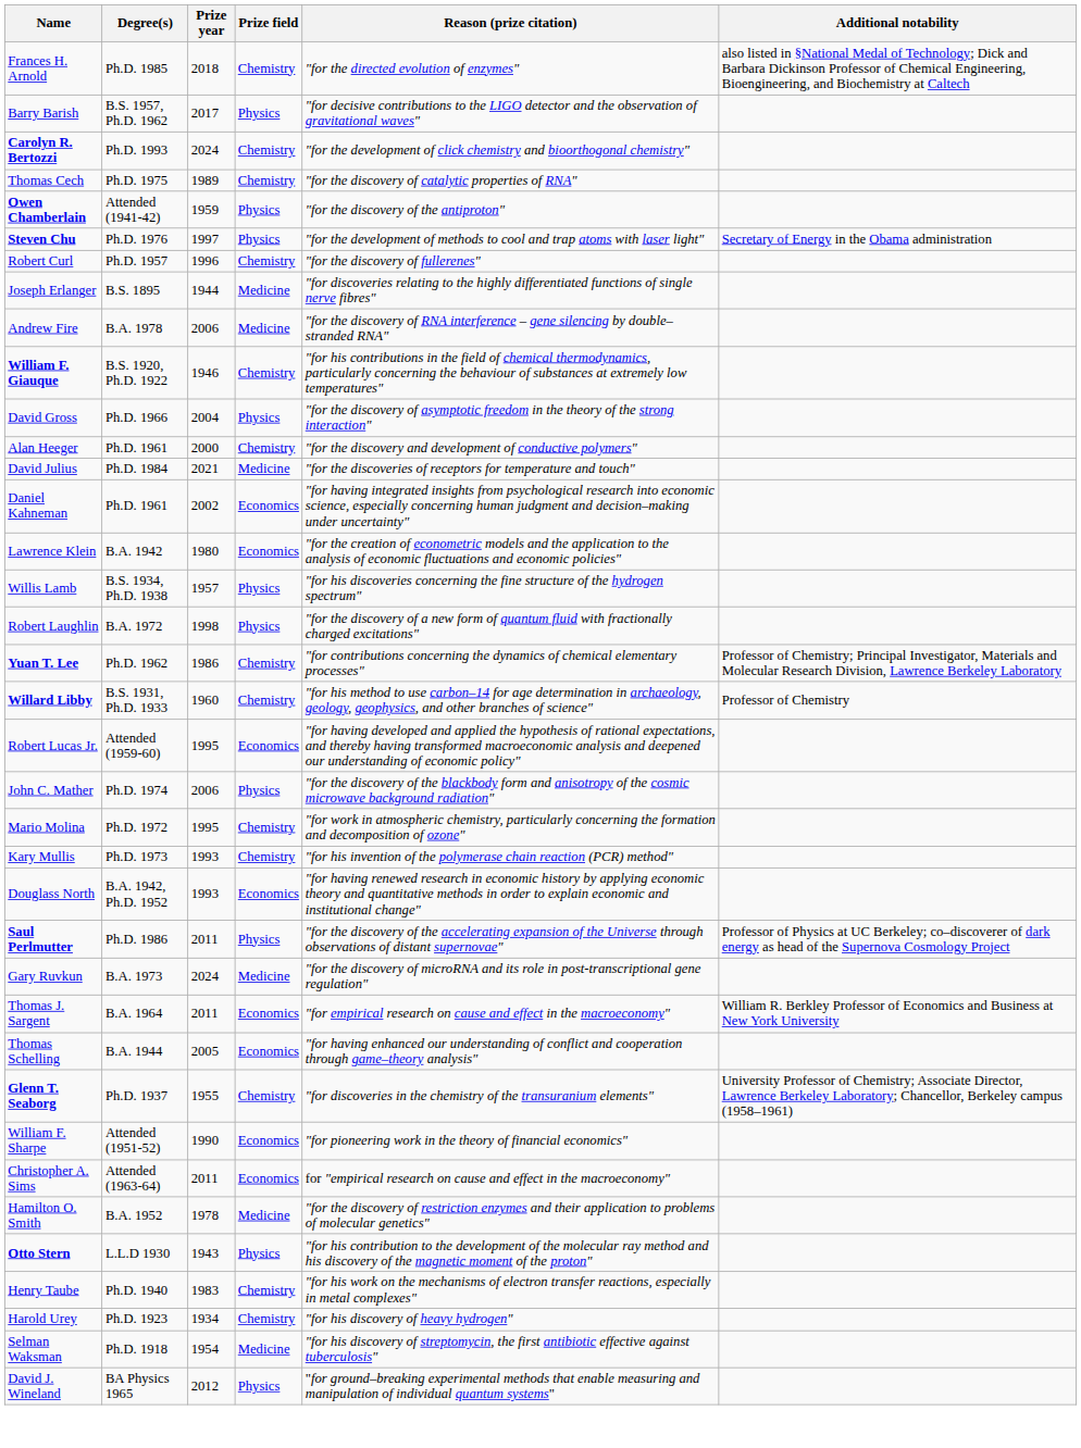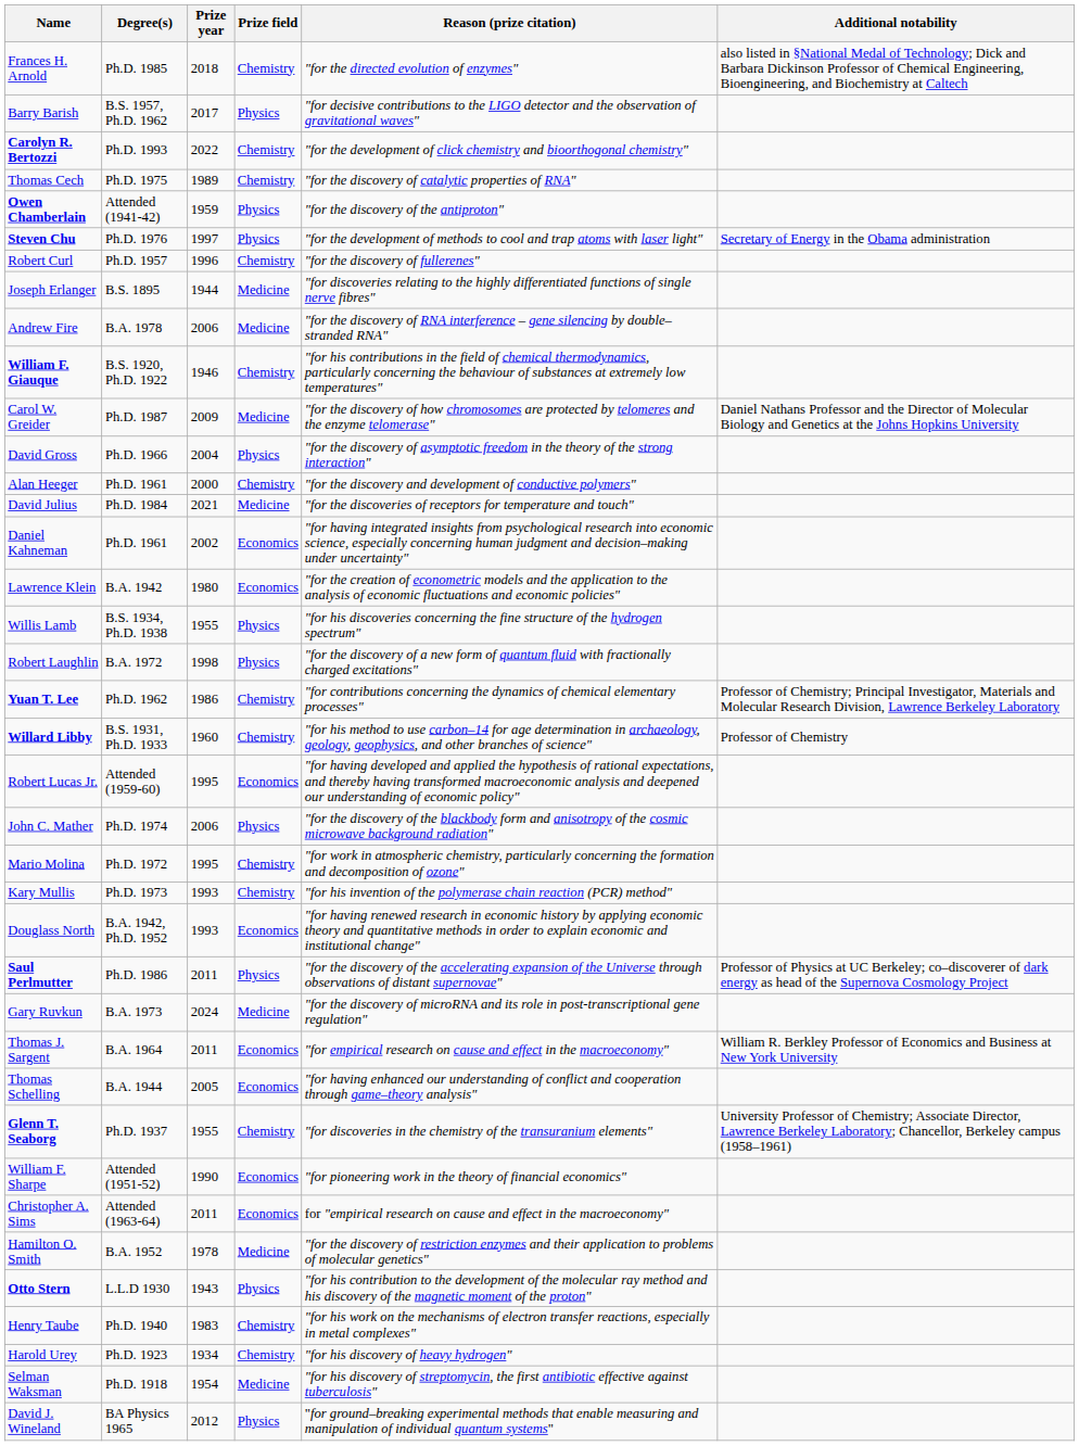Carolyn R. Bertozzi | Prize year: 2024 -> 2022
+ row: Carol W. Greider | Ph.D. 1987 | 2009 | Medicine | "for the discovery of how chromosomes are protected by telomeres and the enzyme telomerase" | Daniel Nathans Professor and the Director of Molecular Biology and Genetics at the Johns Hopkins University
Willis Lamb | Prize year: 1957 -> 1955
